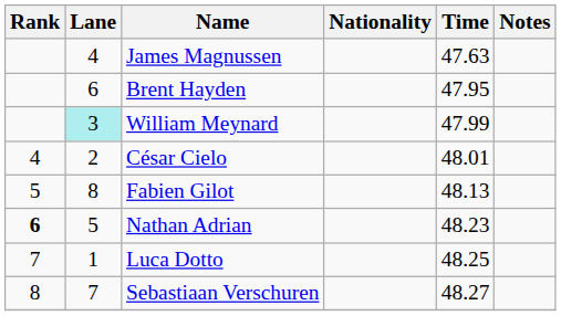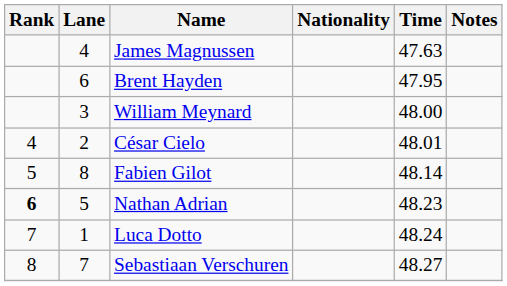William Meynard | Lane: paleturquoise background -> no background
William Meynard | Time: 47.99 -> 48.00
Fabien Gilot | Time: 48.13 -> 48.14
Luca Dotto | Time: 48.25 -> 48.24
